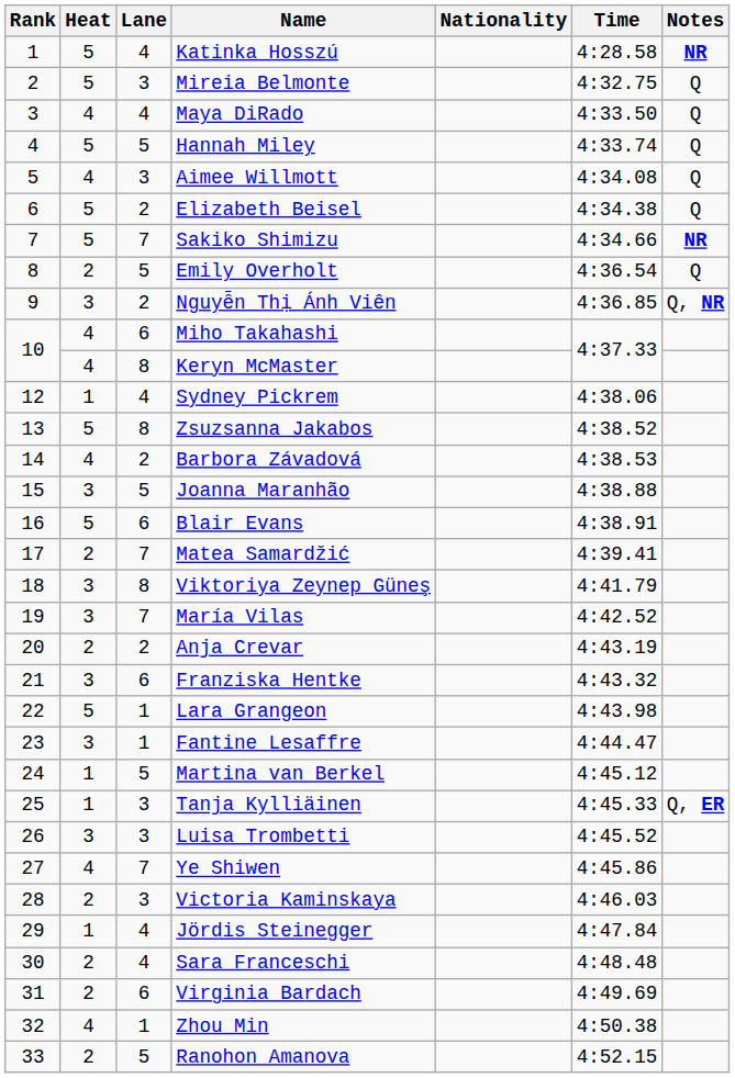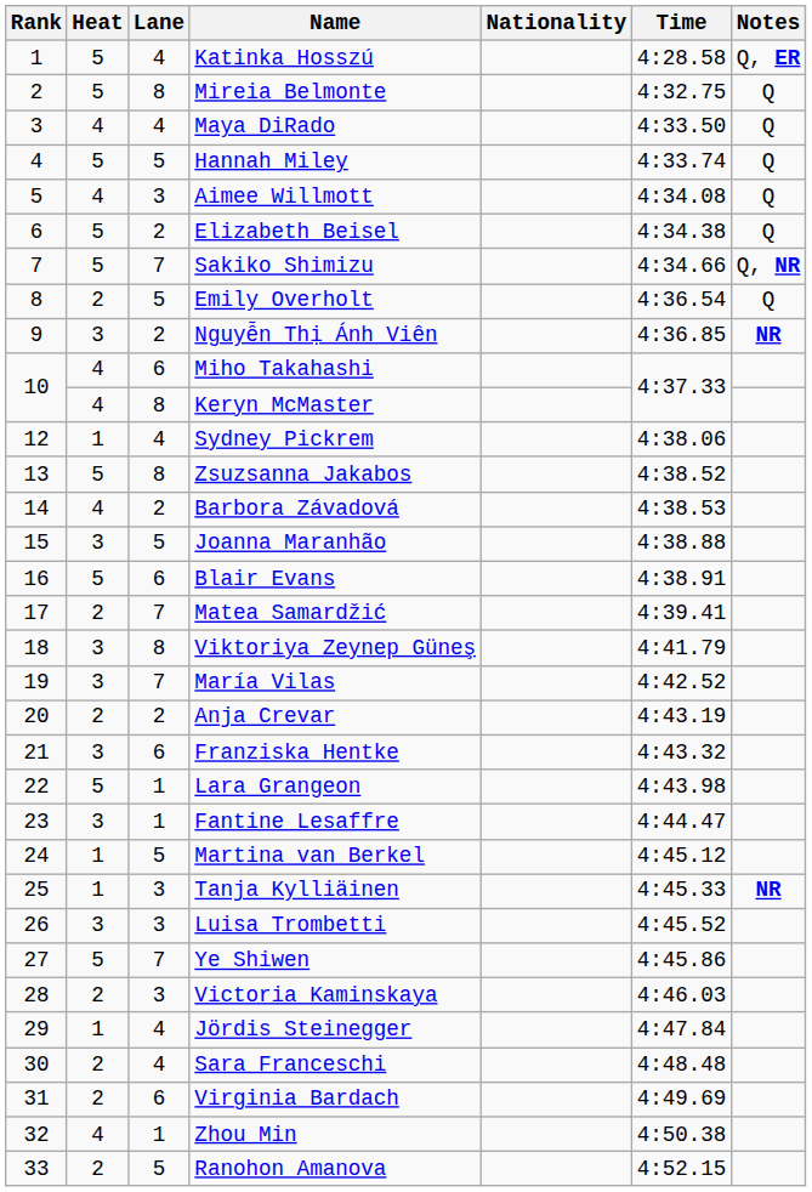Katinka Hosszú | Notes: NR -> Q, ER
Mireia Belmonte | Lane: 3 -> 8
Sakiko Shimizu | Notes: NR -> Q, NR
Nguyễn Thị Ánh Viên | Notes: Q, NR -> NR
Tanja Kylliäinen | Notes: Q, ER -> NR
Ye Shiwen | Heat: 4 -> 5
